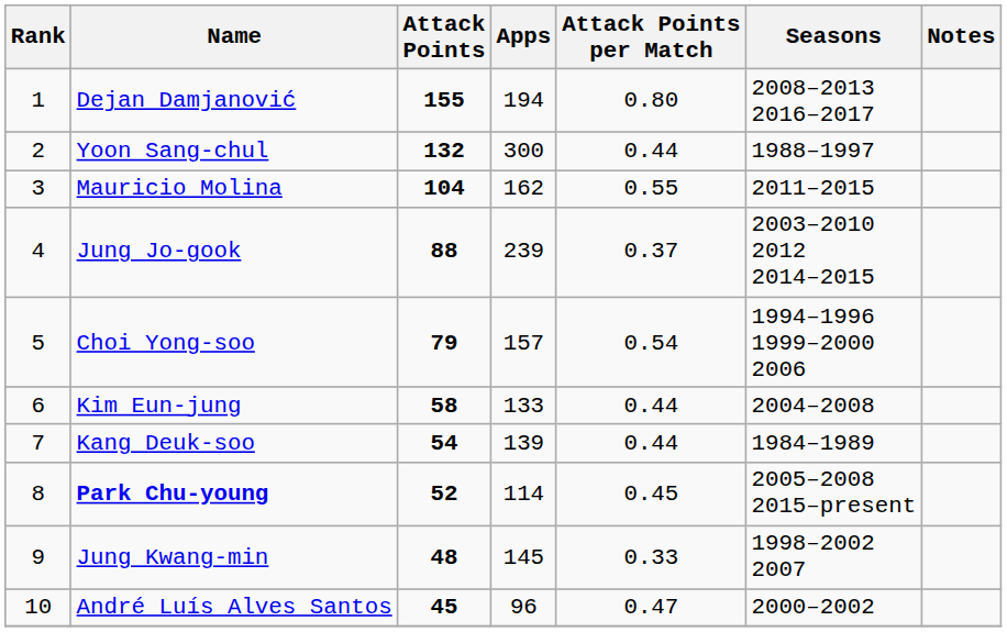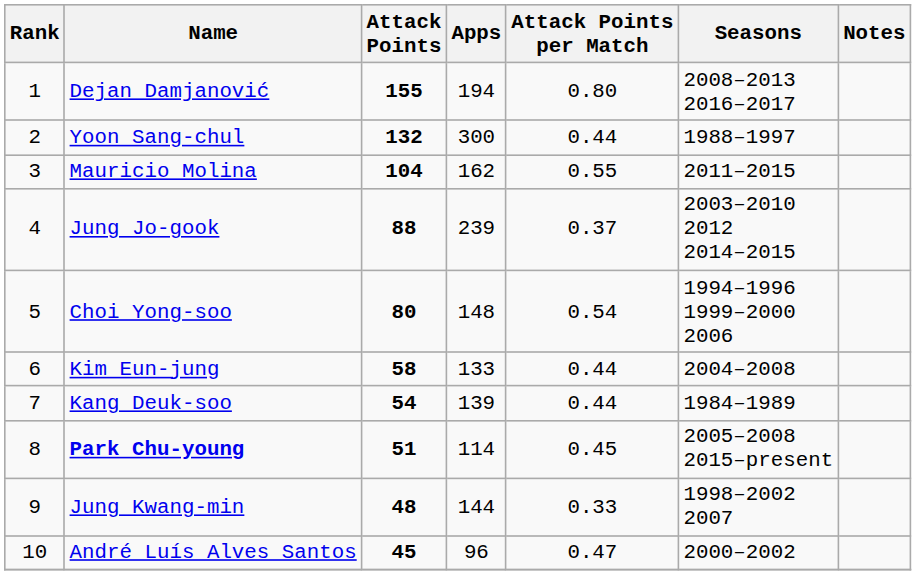Choi Yong-soo | Attack Points: 79 -> 80
Choi Yong-soo | Apps: 157 -> 148
Park Chu-young | Attack Points: 52 -> 51
Jung Kwang-min | Apps: 145 -> 144
